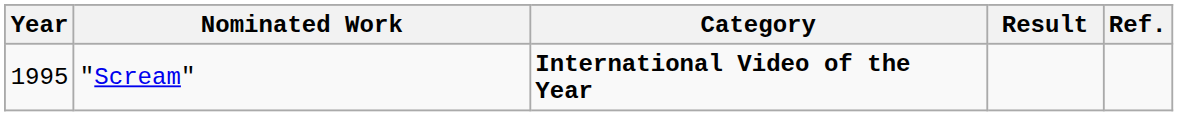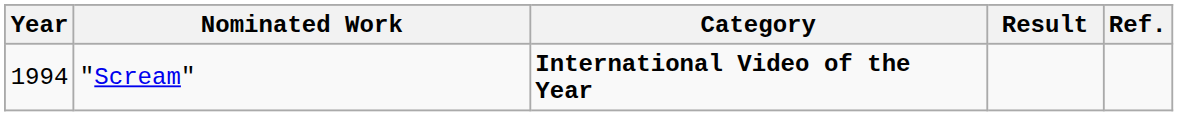"Scream" | Year: 1995 -> 1994
